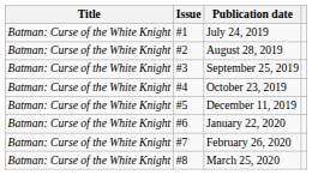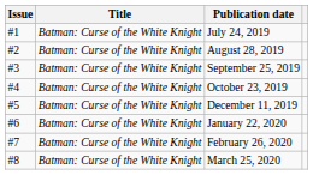columns swapped: Title <-> Issue
